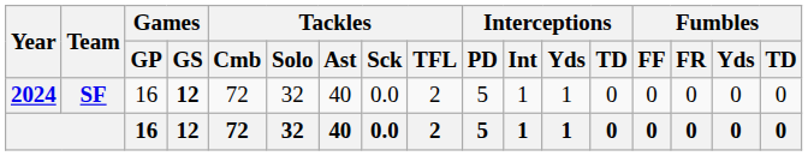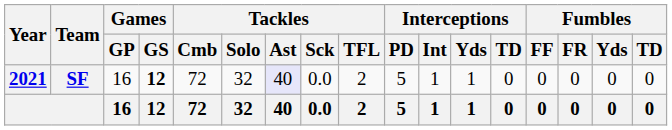SF | Year: 2024 -> 2021
SF | Tackles / Ast: no background -> lavender background
